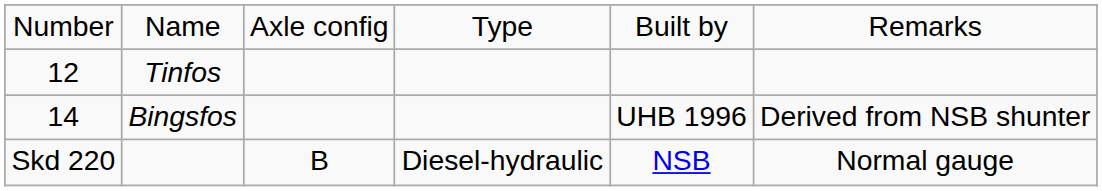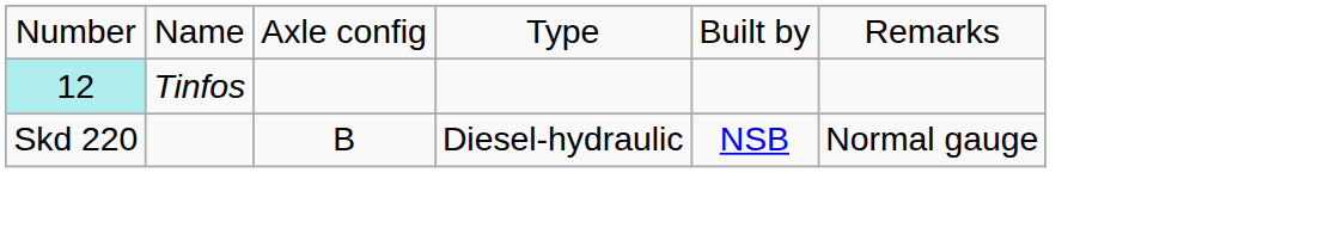Tinfos | column 1: no background -> paleturquoise background
- row: 14 | Bingsfos | UHB 1996 | Derived from NSB shunter
